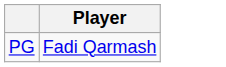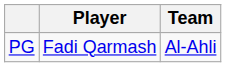+ column: Team | Al-Ahli
